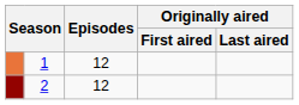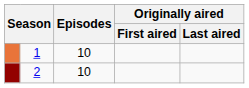1 | Episodes: 12 -> 10
2 | Episodes: 12 -> 10
